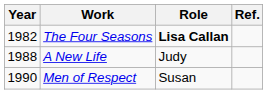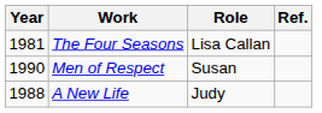The Four Seasons | Year: 1982 -> 1981
The Four Seasons | Role: bold -> normal
rows swapped: A New Life <-> Men of Respect
